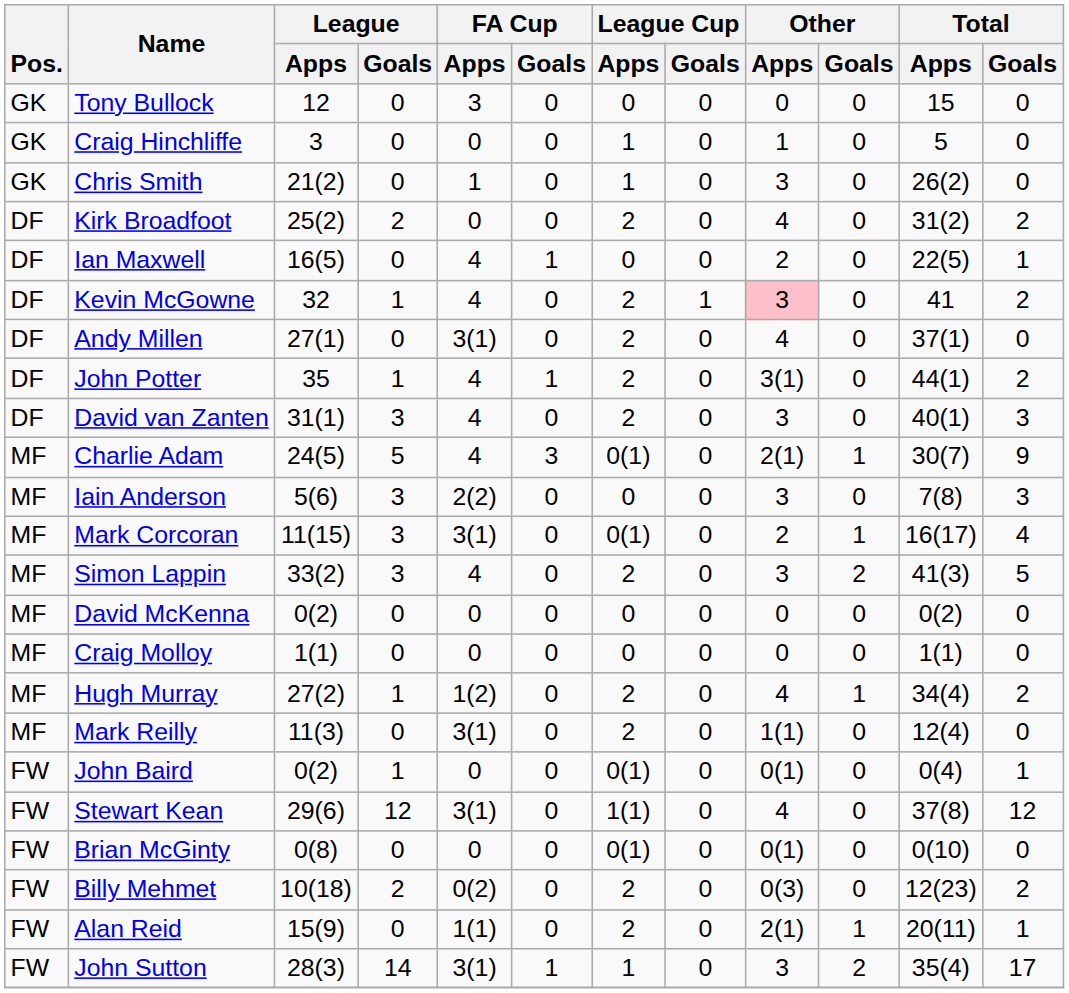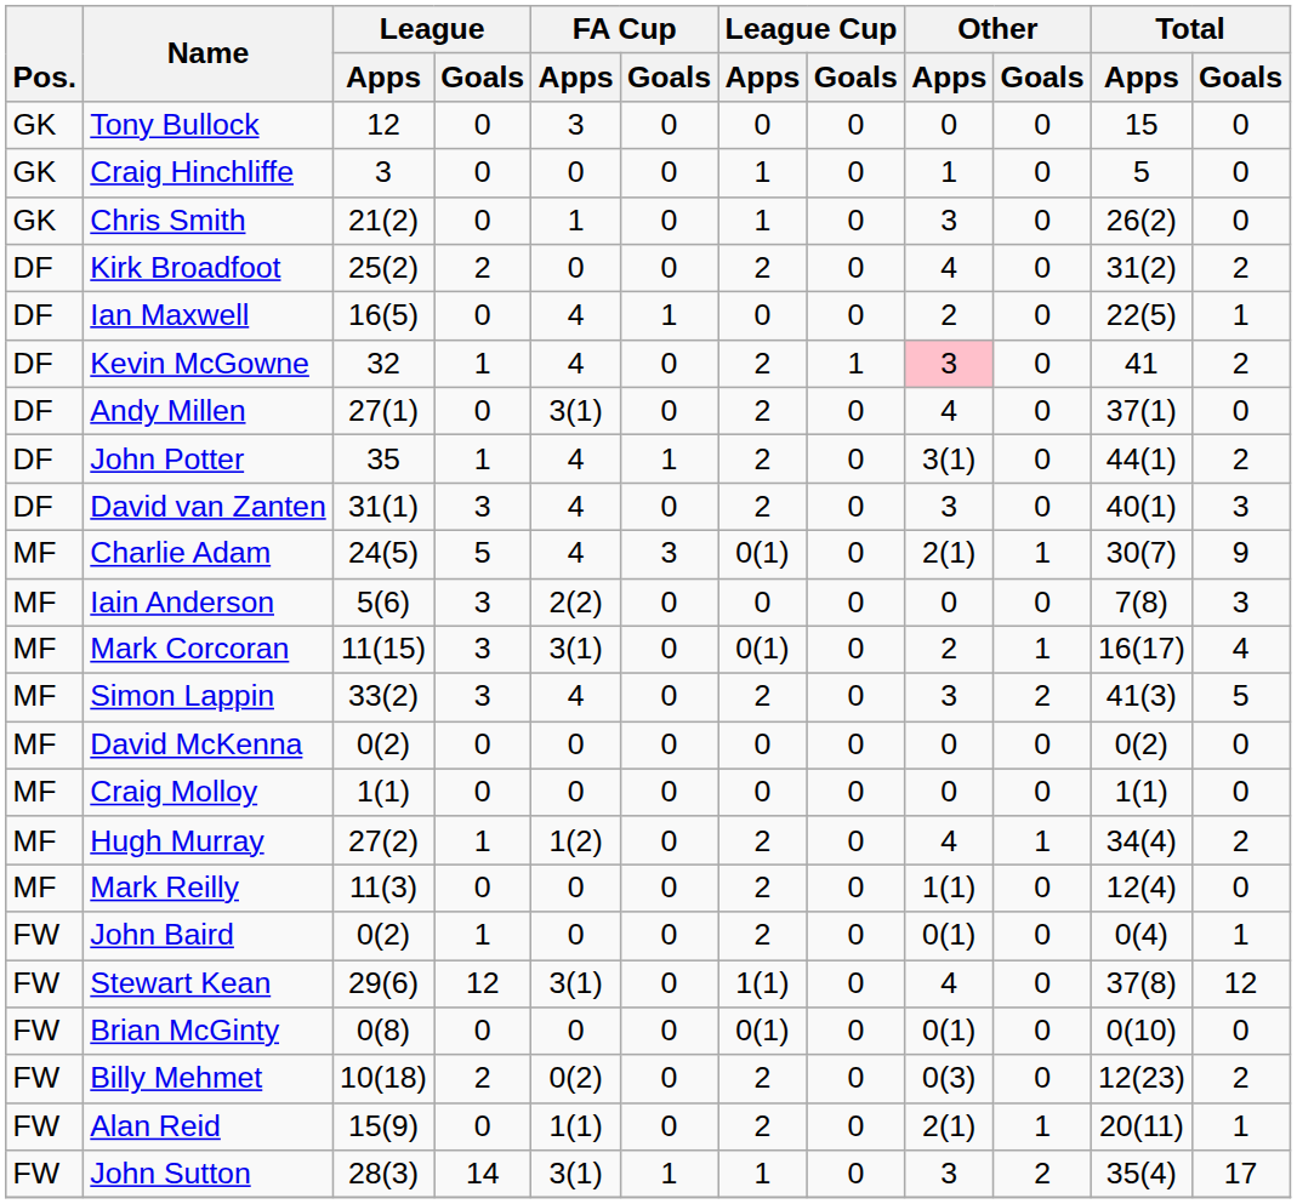Iain Anderson | Other / Apps: 3 -> 0
Mark Reilly | FA Cup / Apps: 3(1) -> 0
John Baird | League Cup / Apps: 0(1) -> 2
